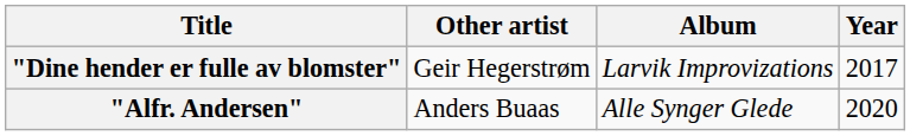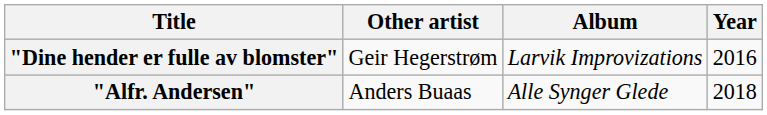"Dine hender er fulle av blomster" | Year: 2017 -> 2016
"Alfr. Andersen" | Year: 2020 -> 2018
